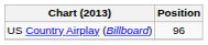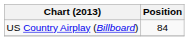US Country Airplay (Billboard) | Position: 96 -> 84
